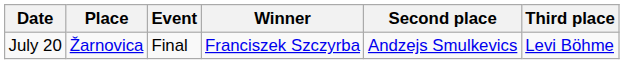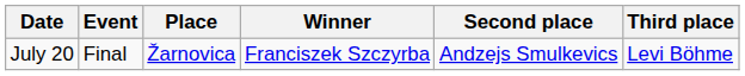columns swapped: Place <-> Event
